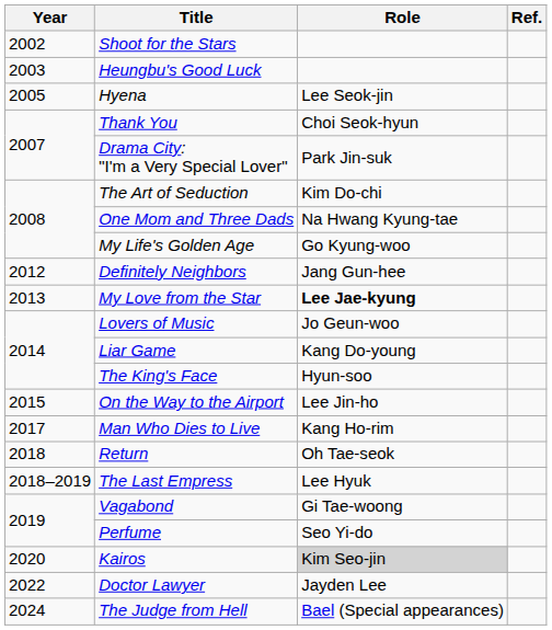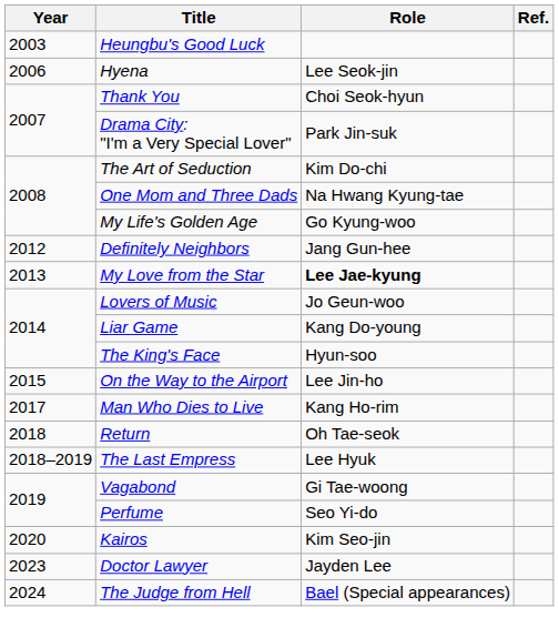- row: 2002 | Shoot for the Stars
Hyena | Year: 2005 -> 2006
Kairos | Role: lightgrey background -> no background
Doctor Lawyer | Year: 2022 -> 2023
